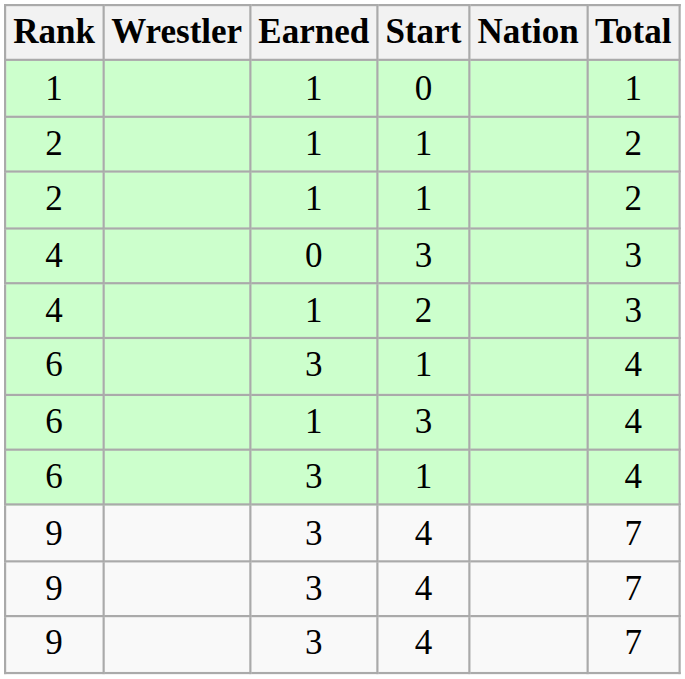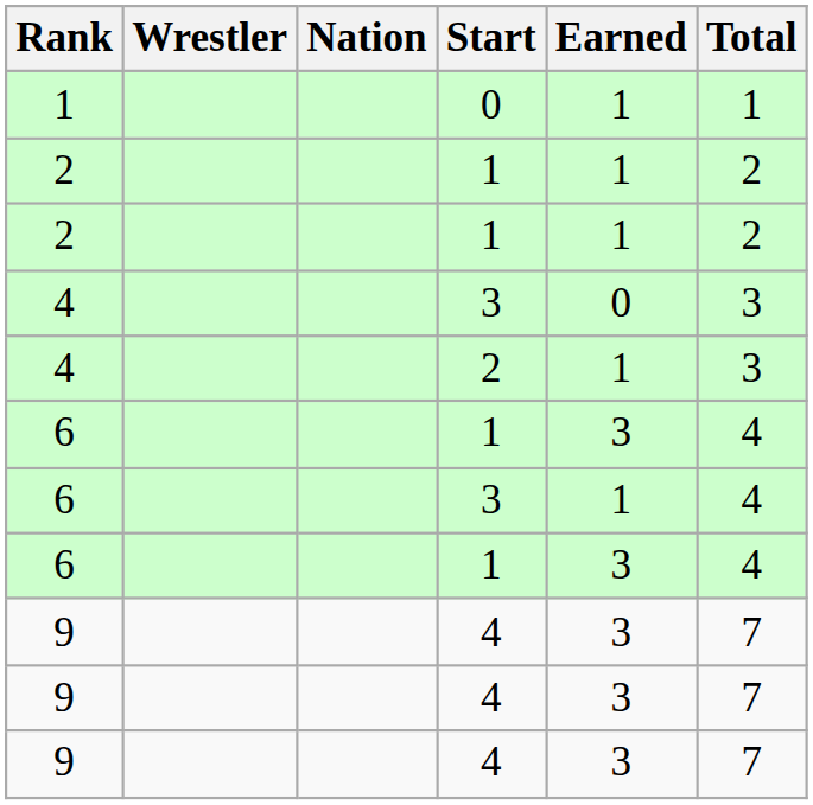columns swapped: Nation <-> Earned
